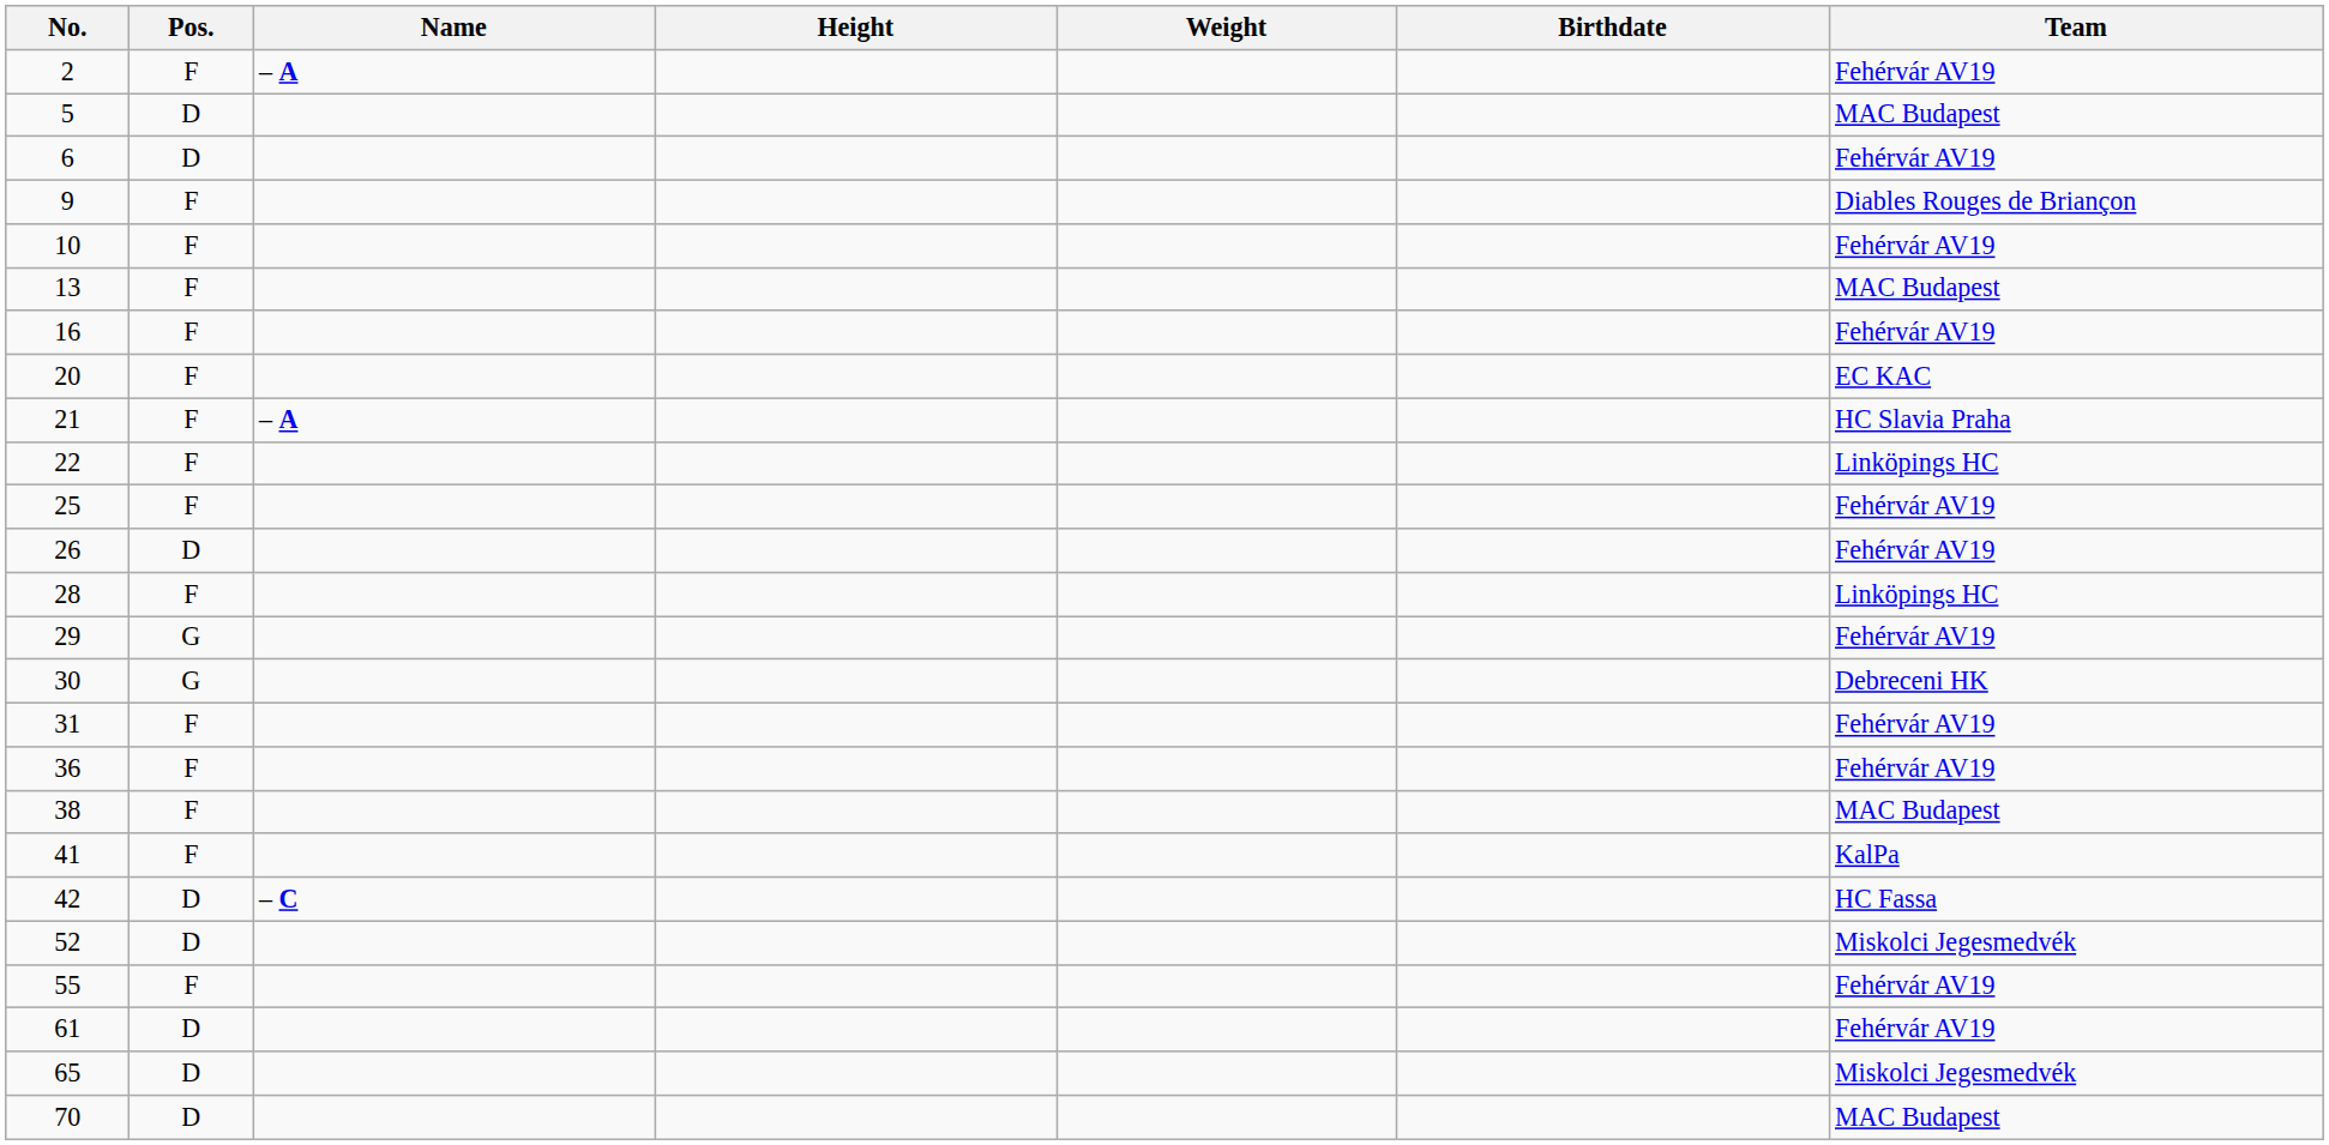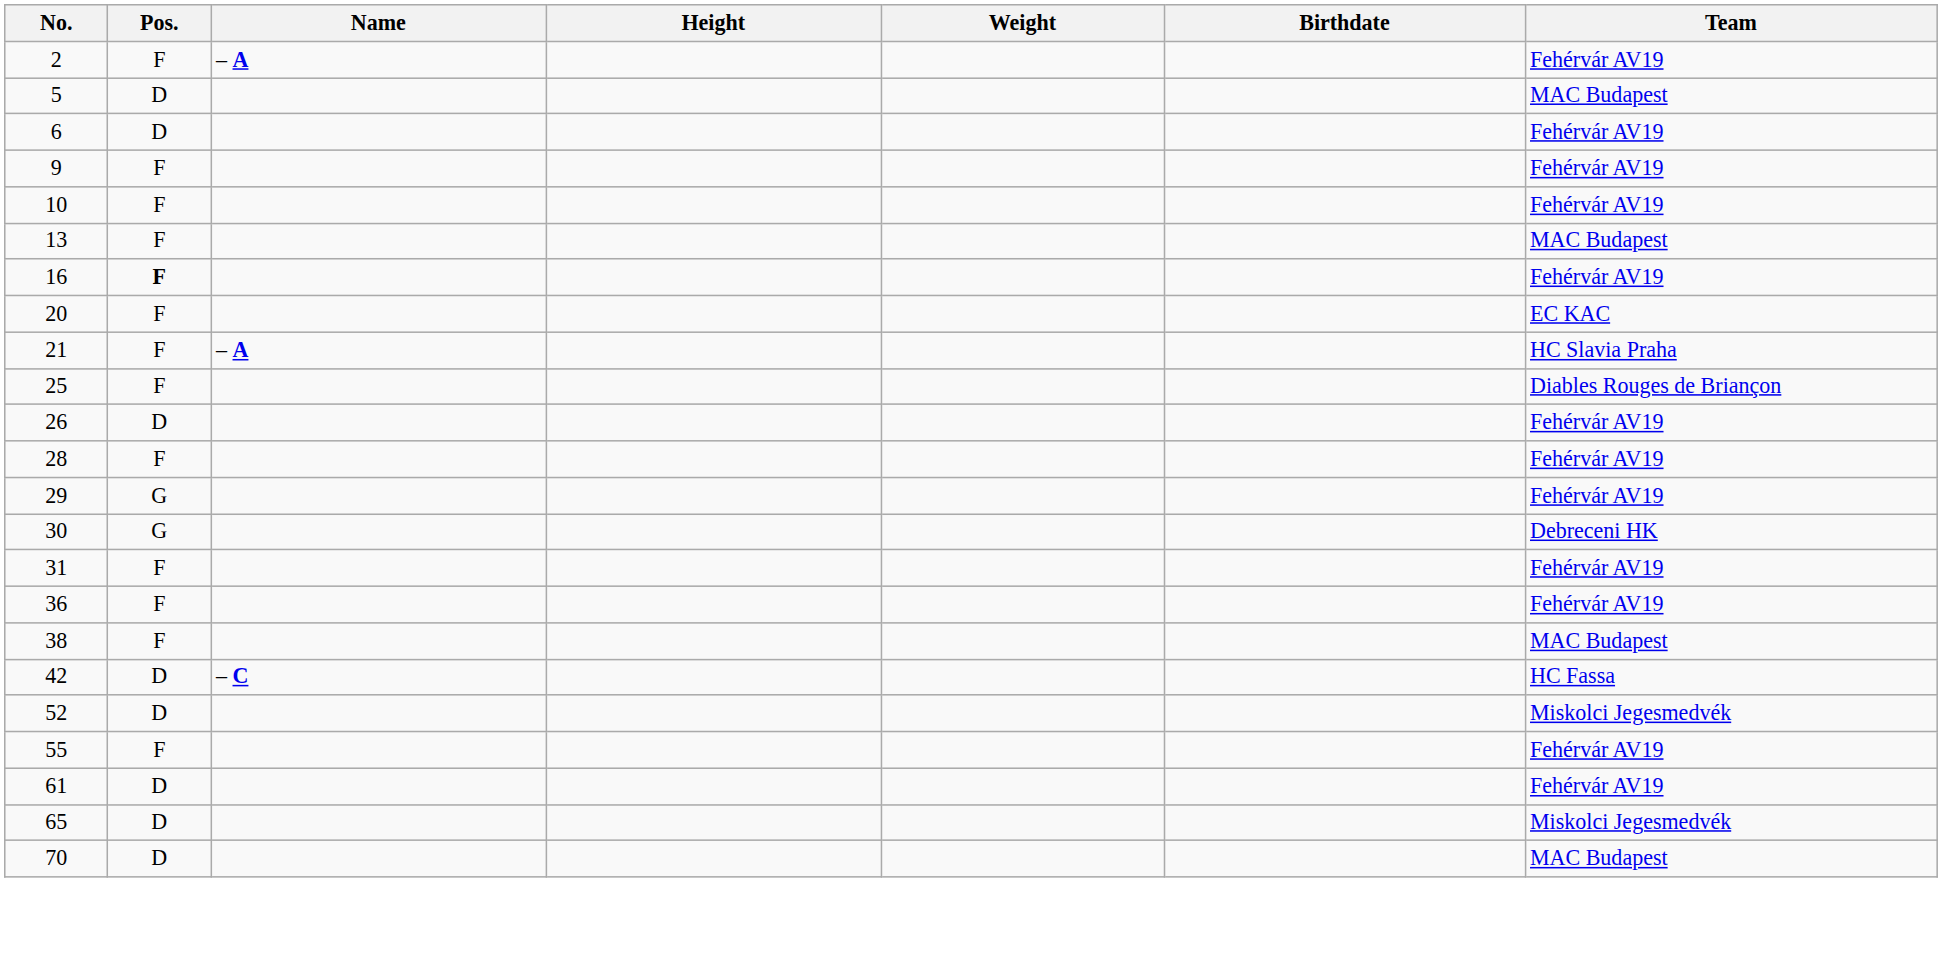9 | Team: Diables Rouges de Briançon -> Fehérvár AV19
16 | Pos.: normal -> bold
- row: 22 | F | Linköpings HC
25 | Team: Fehérvár AV19 -> Diables Rouges de Briançon
28 | Team: Linköpings HC -> Fehérvár AV19
- row: 41 | F | KalPa
